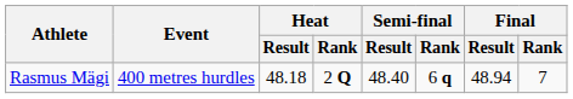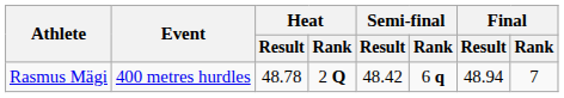Rasmus Mägi | Heat / Result: 48.18 -> 48.78
Rasmus Mägi | Semi-final / Result: 48.40 -> 48.42
